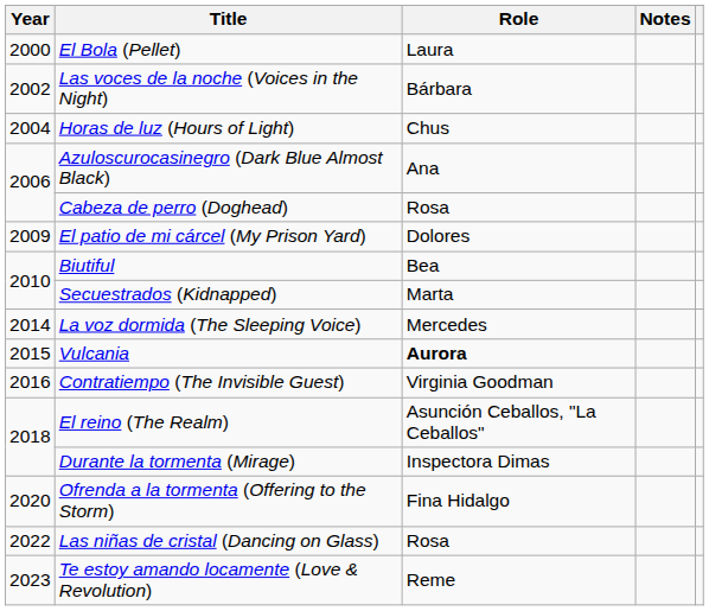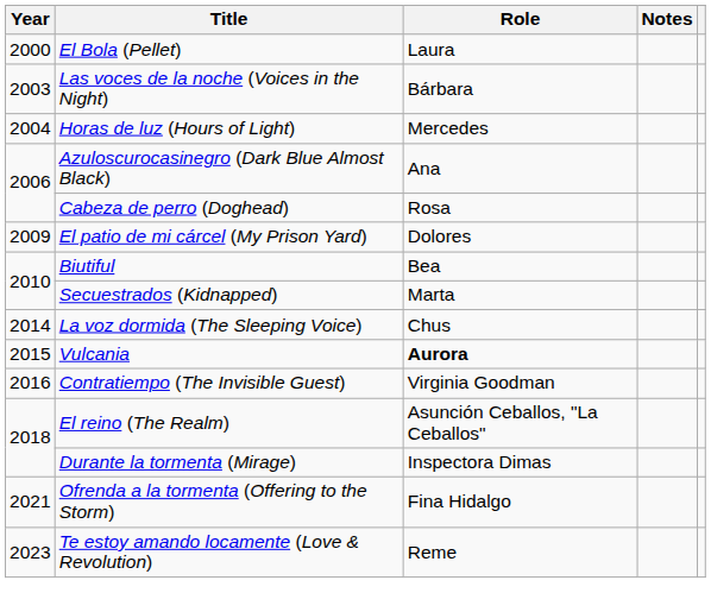Las voces de la noche (Voices in the Night) | Year: 2002 -> 2003
Horas de luz (Hours of Light) | Role: Chus -> Mercedes
La voz dormida (The Sleeping Voice) | Role: Mercedes -> Chus
Ofrenda a la tormenta (Offering to the Storm) | Year: 2020 -> 2021
- row: 2022 | Las niñas de cristal (Dancing on Glass) | Rosa
